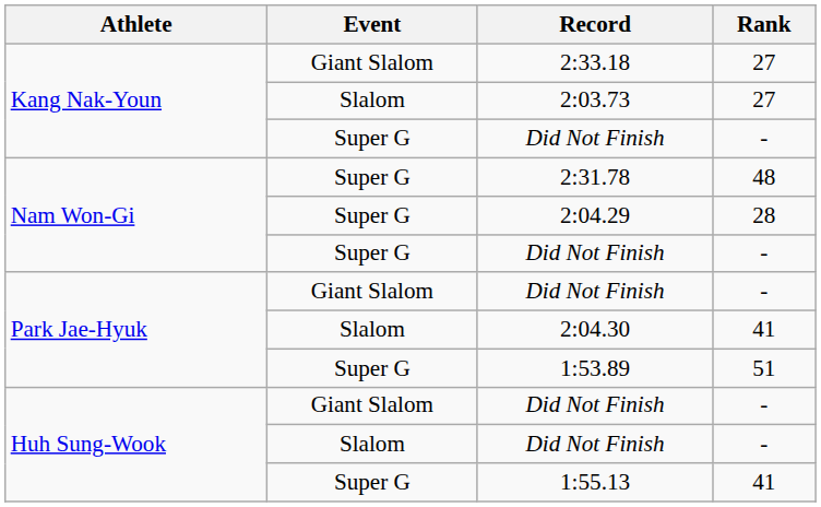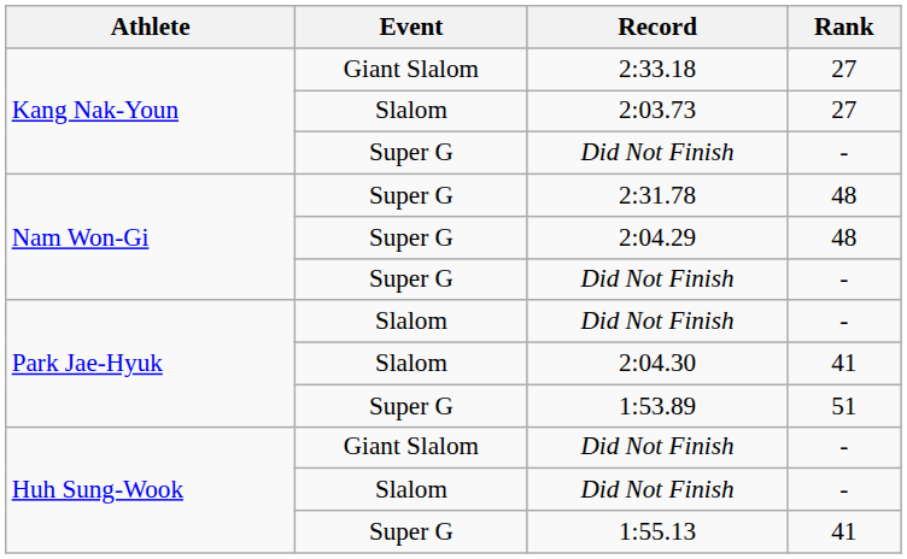2:04.29 | Rank: 28 -> 48
Park Jae-Hyuk / Did Not Finish | Event: Giant Slalom -> Slalom
